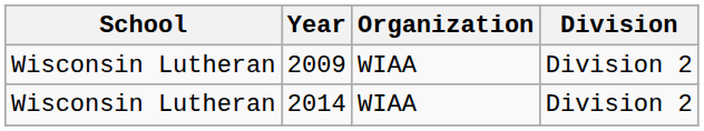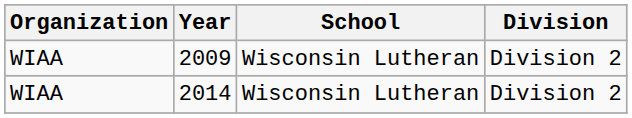columns swapped: School <-> Organization
